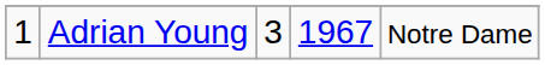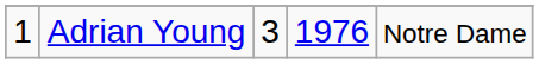Adrian Young | column 4: 1967 -> 1976
